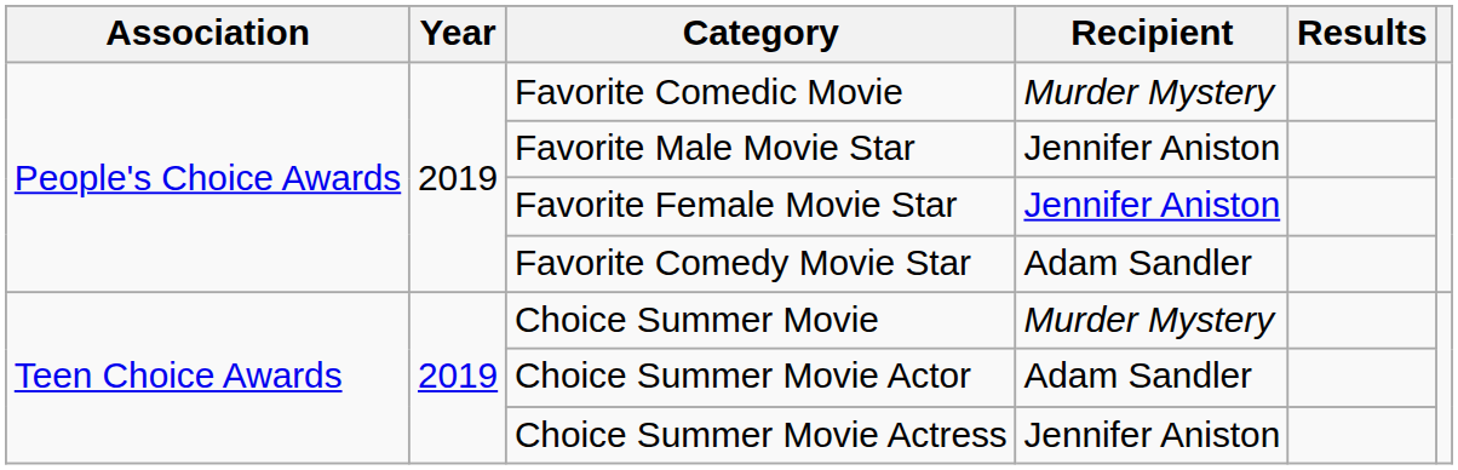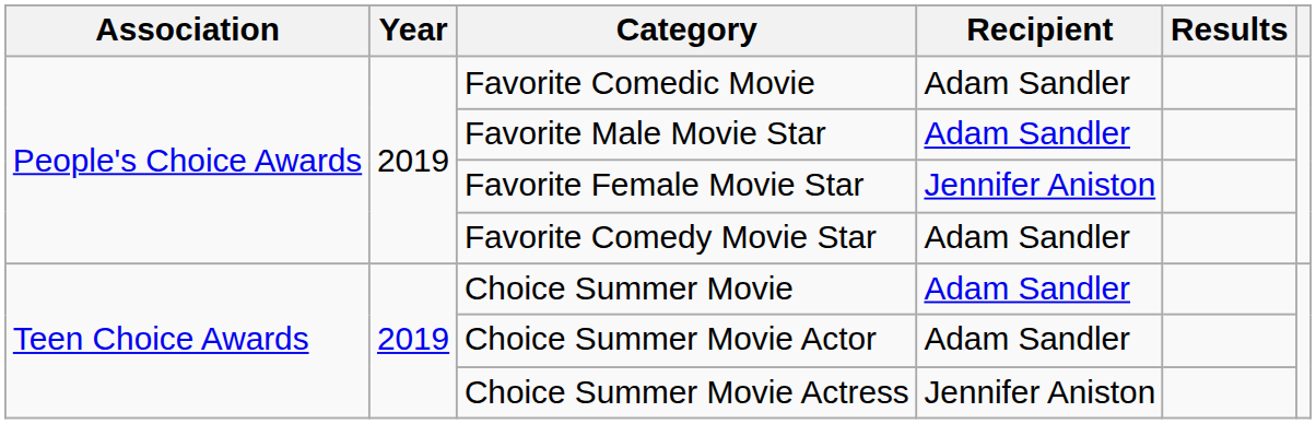Favorite Comedic Movie | Recipient: Murder Mystery -> Adam Sandler
Favorite Male Movie Star | Recipient: Jennifer Aniston -> Adam Sandler
Choice Summer Movie | Recipient: Murder Mystery -> Adam Sandler
